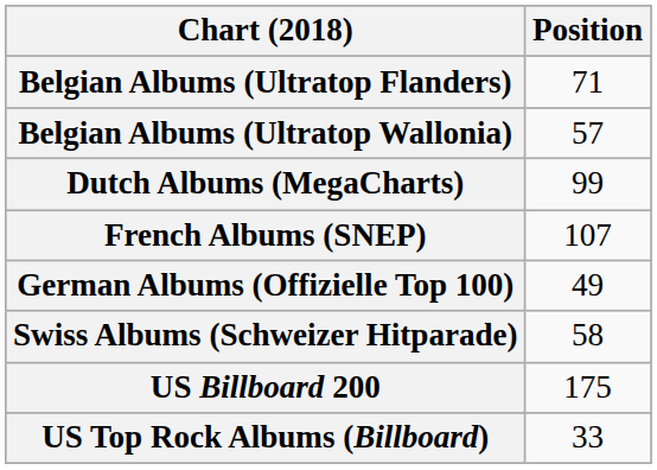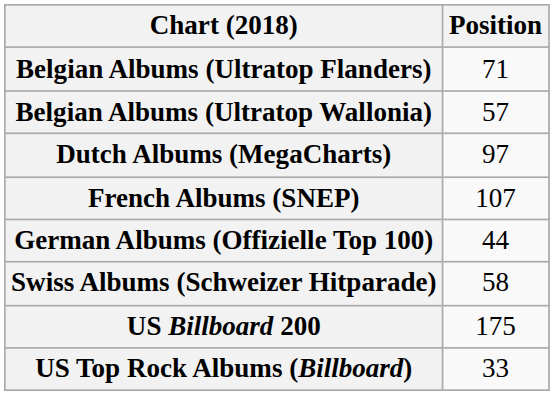Dutch Albums (MegaCharts) | Position: 99 -> 97
German Albums (Offizielle Top 100) | Position: 49 -> 44
